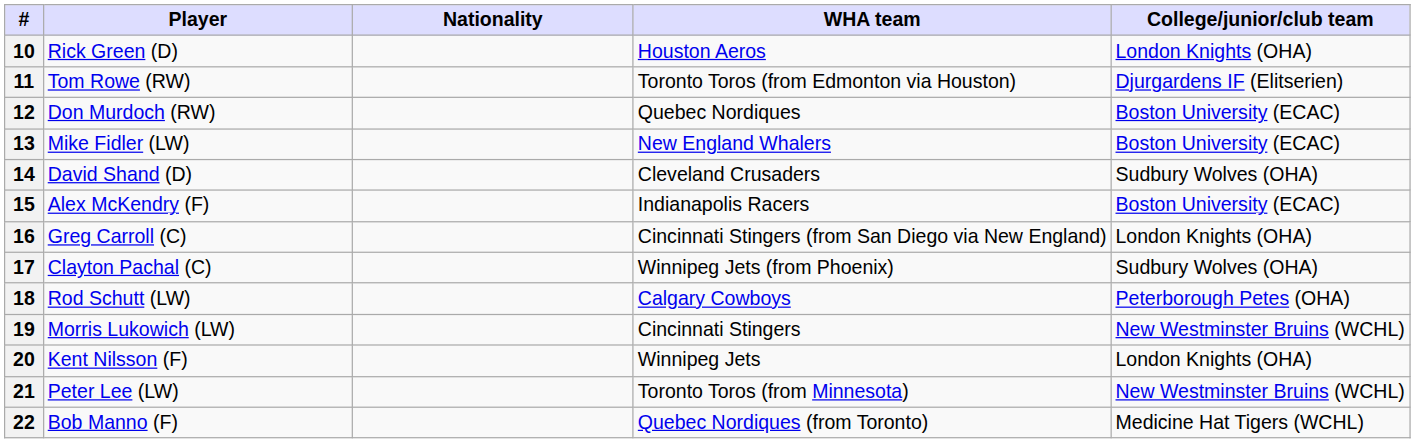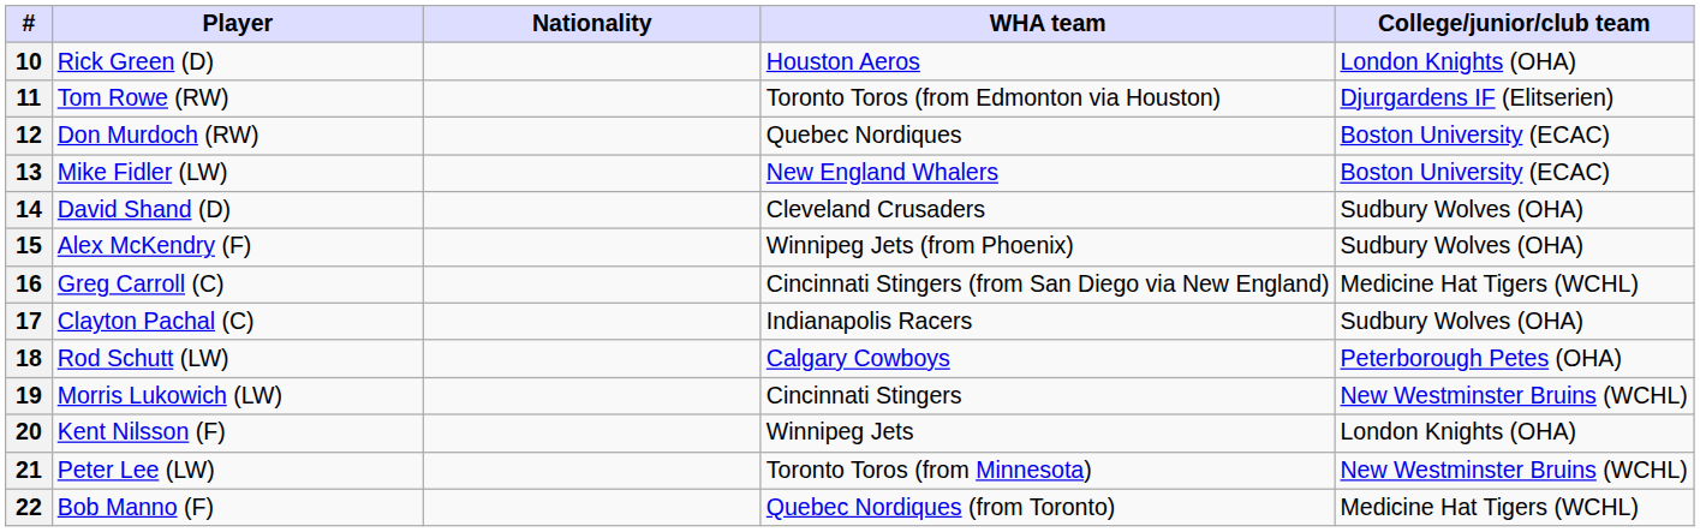15 | WHA team: Indianapolis Racers -> Winnipeg Jets (from Phoenix)
15 | College/junior/club team: Boston University (ECAC) -> Sudbury Wolves (OHA)
16 | College/junior/club team: London Knights (OHA) -> Medicine Hat Tigers (WCHL)
17 | WHA team: Winnipeg Jets (from Phoenix) -> Indianapolis Racers
